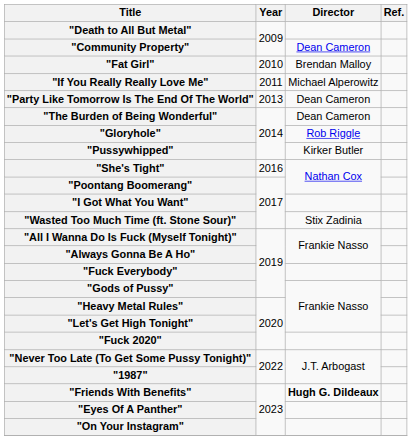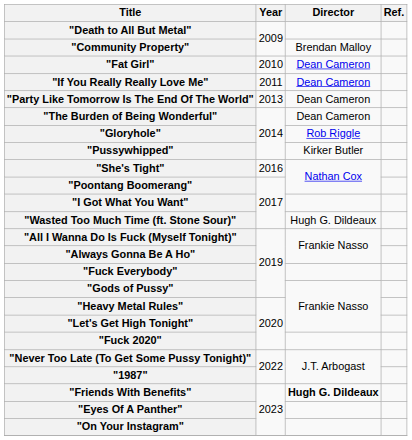"Community Property" | Director: Dean Cameron -> Brendan Malloy
"Fat Girl" | Director: Brendan Malloy -> Dean Cameron
"If You Really Really Love Me" | Director: Michael Alperowitz -> Dean Cameron
"Wasted Too Much Time (ft. Stone Sour)" | Director: Stix Zadinia -> Hugh G. Dildeaux
